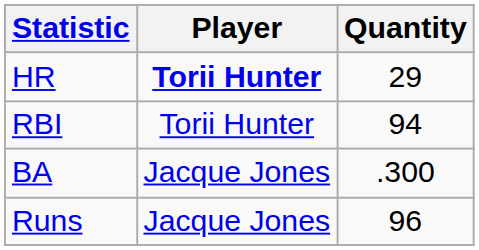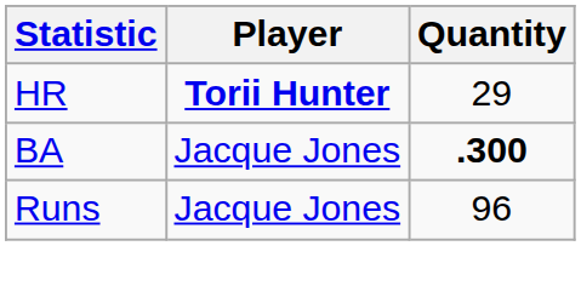- row: RBI | Torii Hunter | 94
BA | Quantity: normal -> bold
